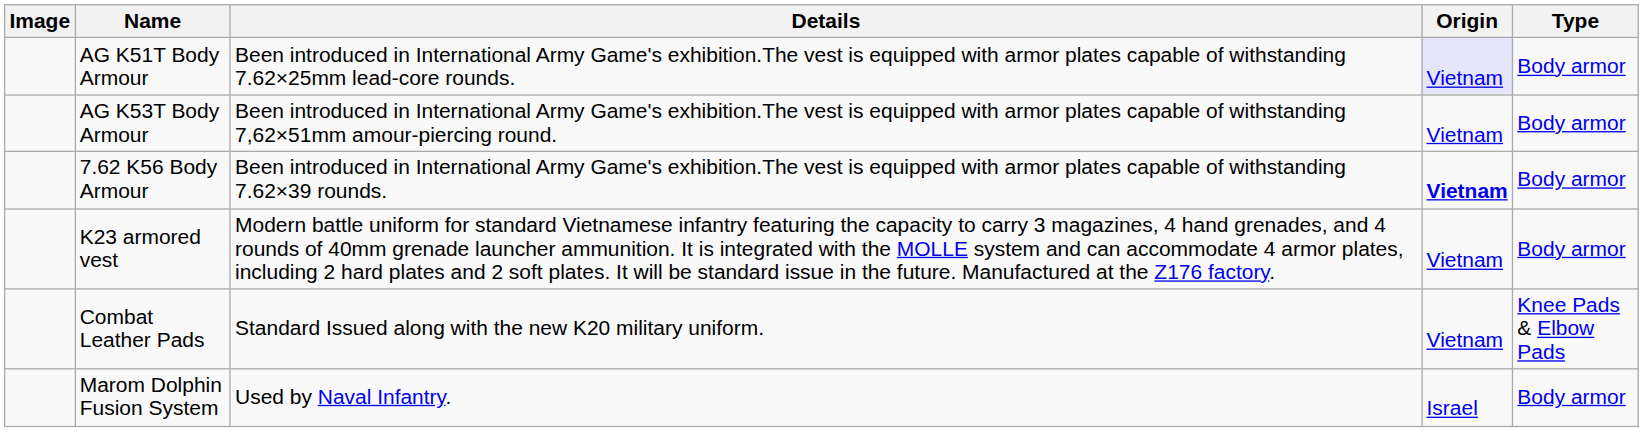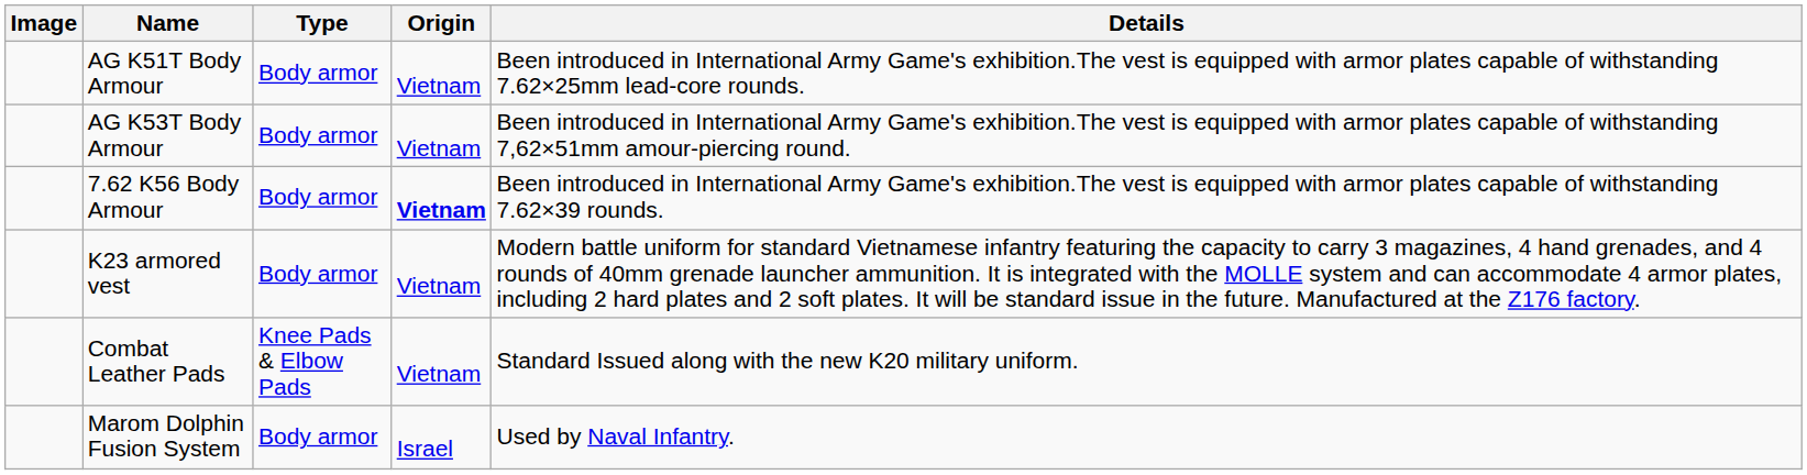columns swapped: Type <-> Details
AG K51T Body Armour | Origin: lavender background -> no background
